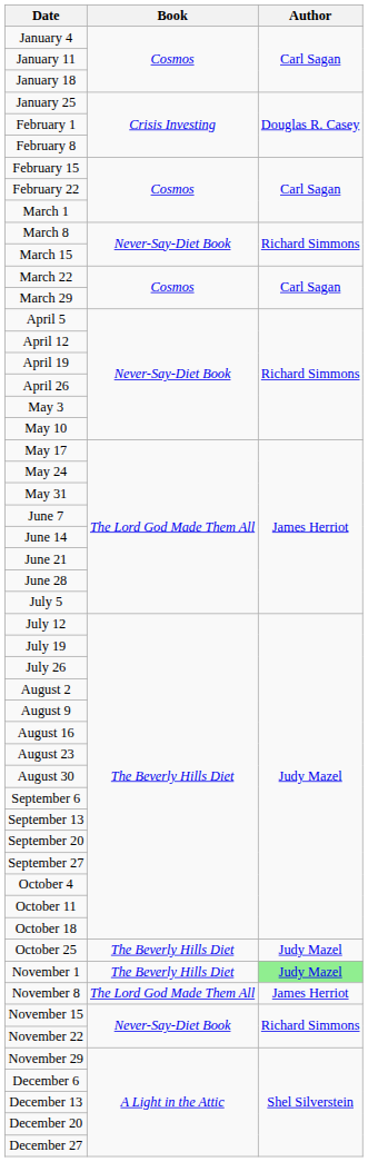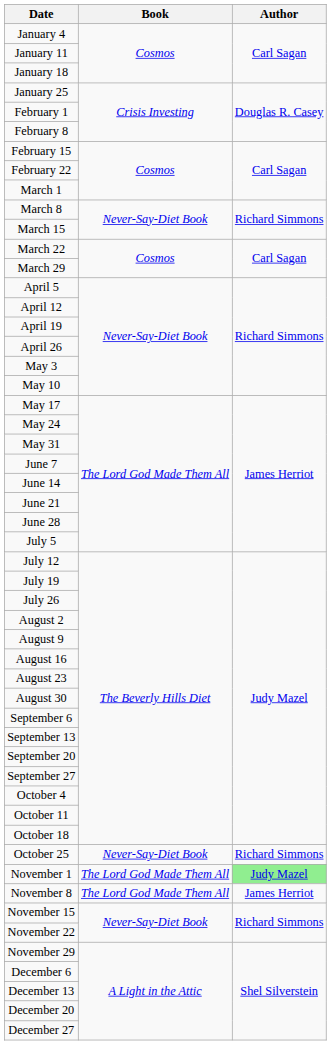October 25 | Book: The Beverly Hills Diet -> Never-Say-Diet Book
October 25 | Author: Judy Mazel -> Richard Simmons
November 1 | Book: The Beverly Hills Diet -> The Lord God Made Them All
